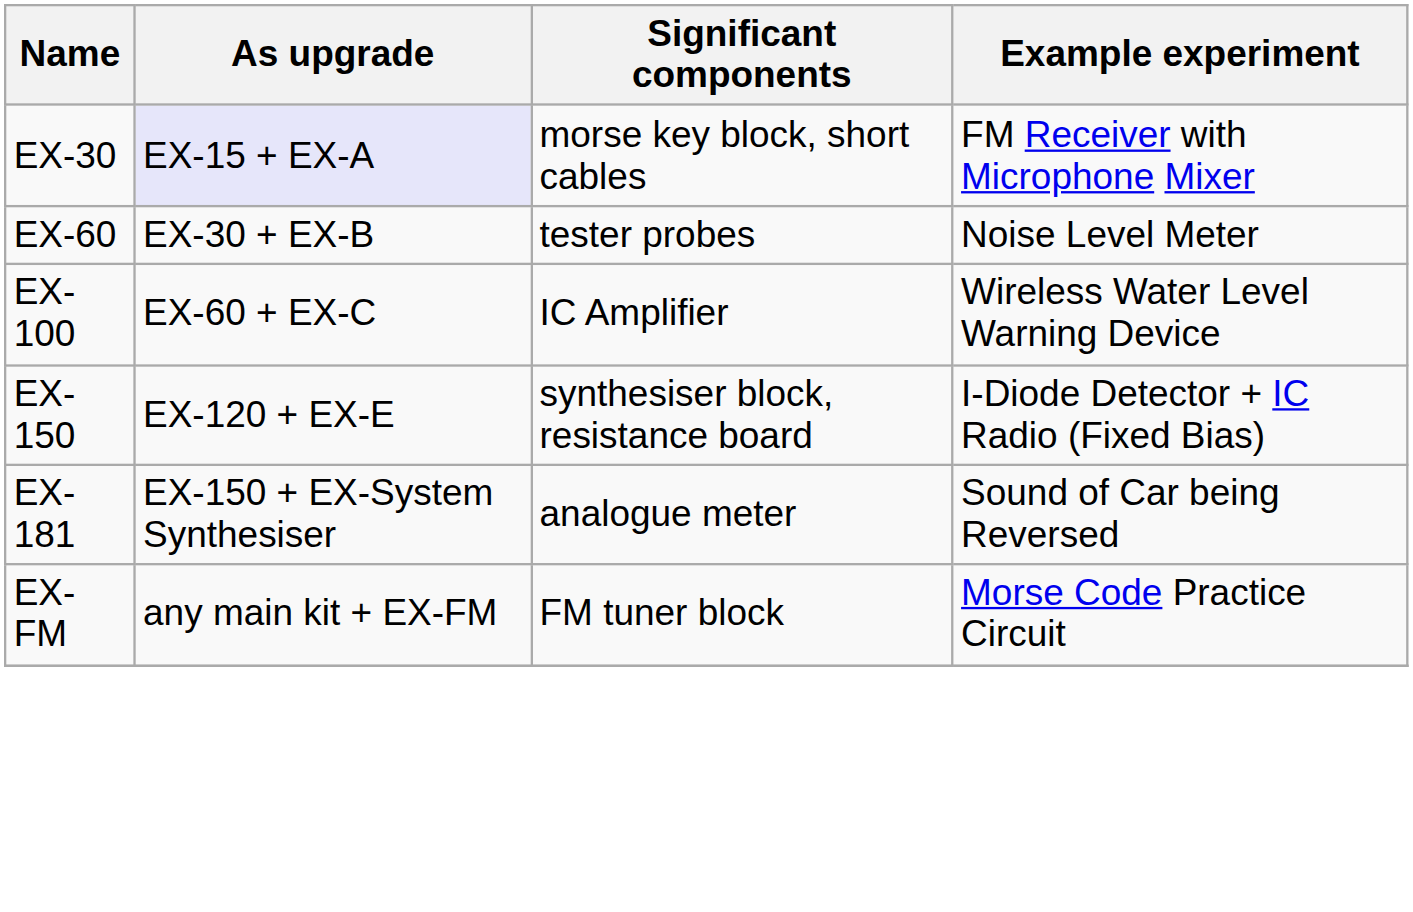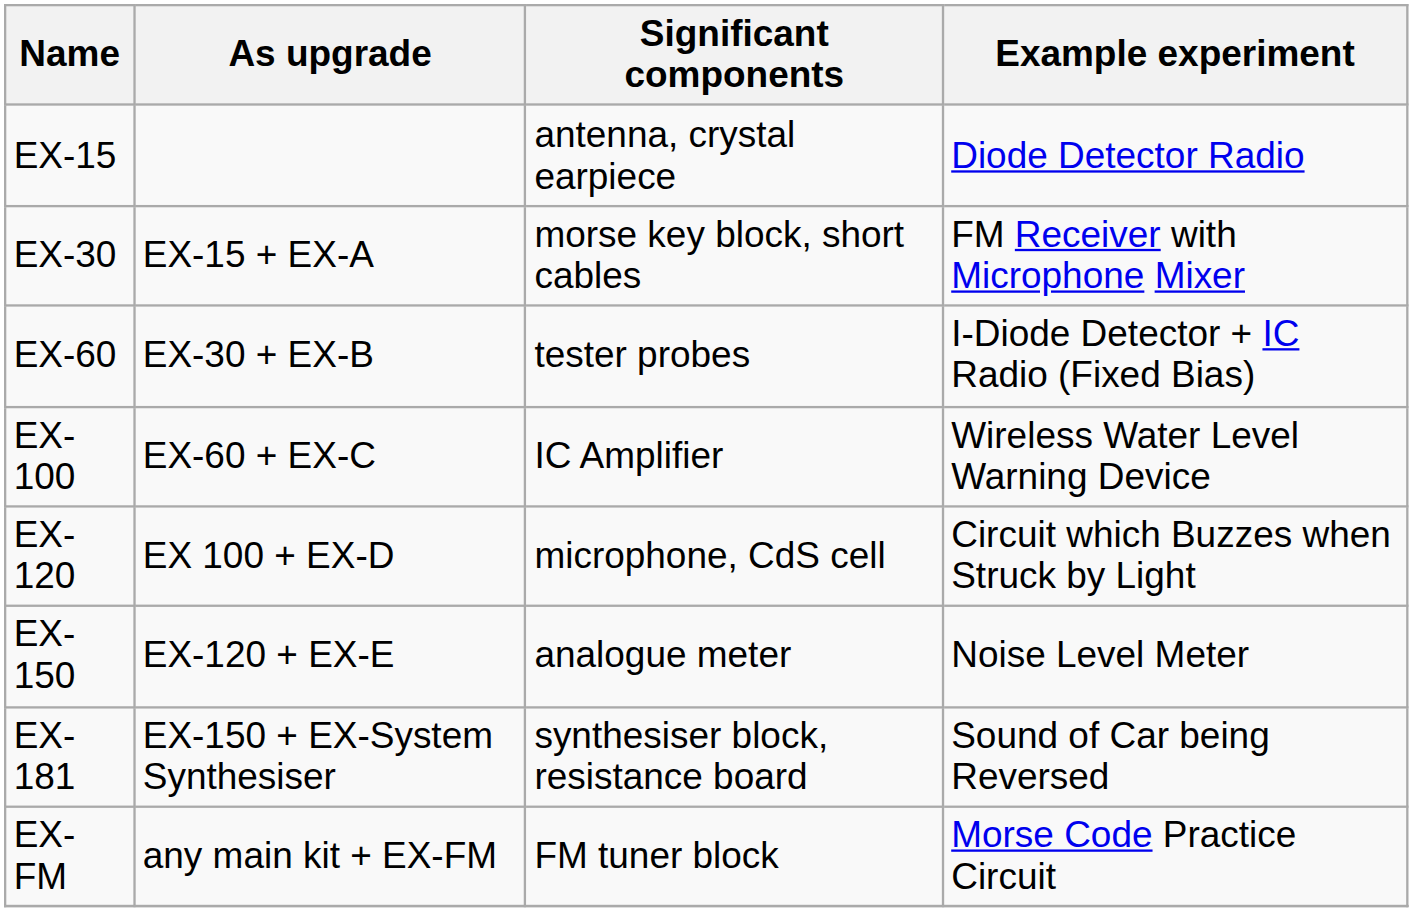+ row: EX-15 | antenna, crystal earpiece | Diode Detector Radio
EX-30 | As upgrade: lavender background -> no background
EX-60 | Example experiment: Noise Level Meter -> I-Diode Detector + IC Radio (Fixed Bias)
+ row: EX-120 | EX 100 + EX-D | microphone, CdS cell | Circuit which Buzzes when Struck by Light
EX-150 | Significant components: synthesiser block, resistance board -> analogue meter
EX-150 | Example experiment: I-Diode Detector + IC Radio (Fixed Bias) -> Noise Level Meter
EX-181 | Significant components: analogue meter -> synthesiser block, resistance board
